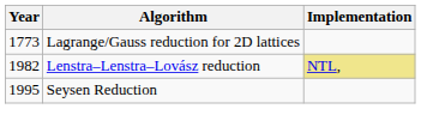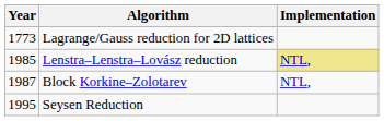Lenstra–Lenstra–Lovász reduction | Year: 1982 -> 1985
+ row: 1987 | Block Korkine–Zolotarev | NTL,
